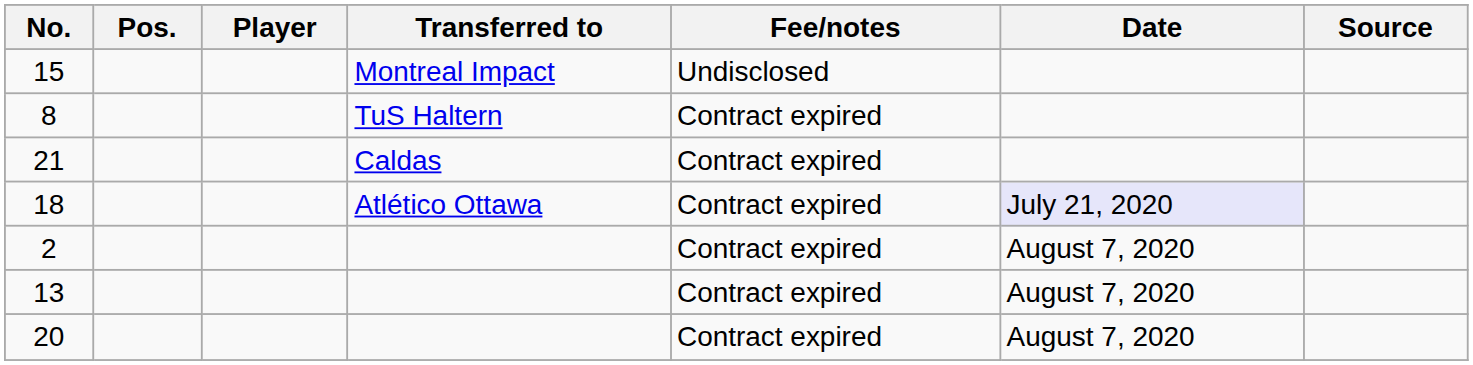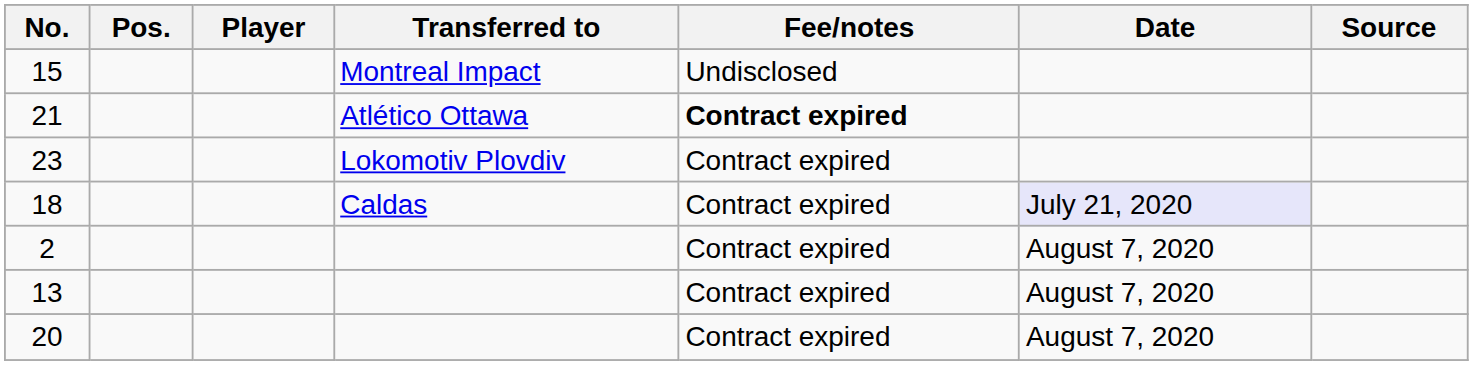- row: 8 | TuS Haltern | Contract expired
21 | Transferred to: Caldas -> Atlético Ottawa
21 | Fee/notes: normal -> bold
+ row: 23 | Lokomotiv Plovdiv | Contract expired
18 | Transferred to: Atlético Ottawa -> Caldas
